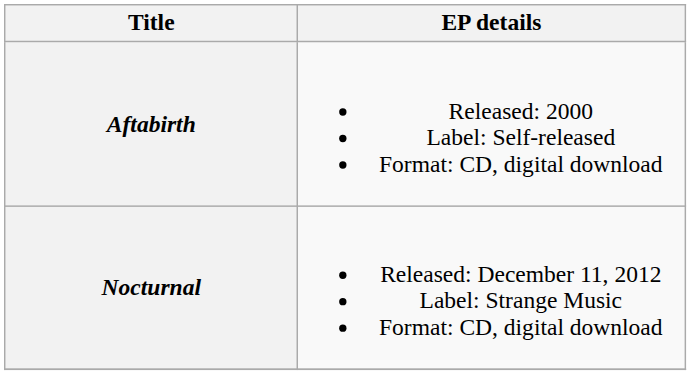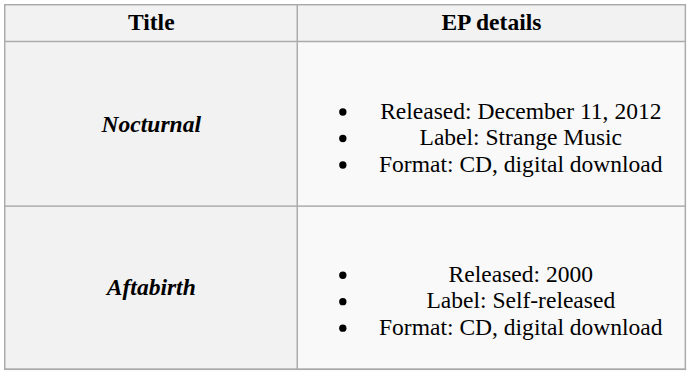rows swapped: Aftabirth <-> Nocturnal
